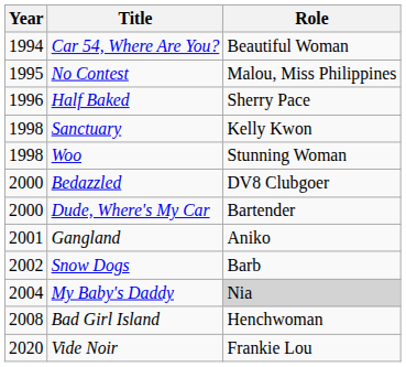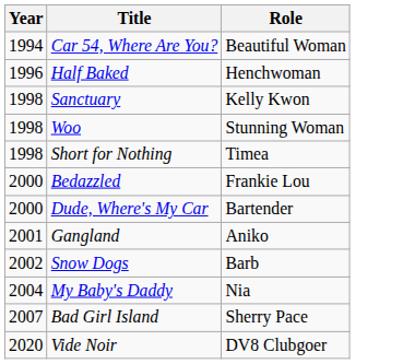- row: 1995 | No Contest | Malou, Miss Philippines
Half Baked | Role: Sherry Pace -> Henchwoman
+ row: 1998 | Short for Nothing | Timea
Bedazzled | Role: DV8 Clubgoer -> Frankie Lou
My Baby's Daddy | Role: lightgrey background -> no background
Bad Girl Island | Year: 2008 -> 2007
Bad Girl Island | Role: Henchwoman -> Sherry Pace
Vide Noir | Role: Frankie Lou -> DV8 Clubgoer
